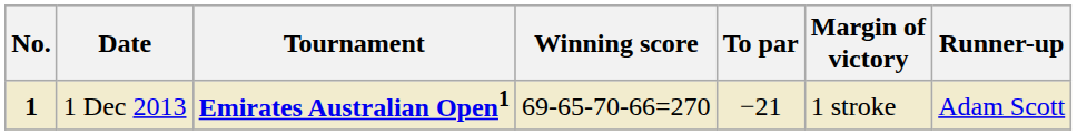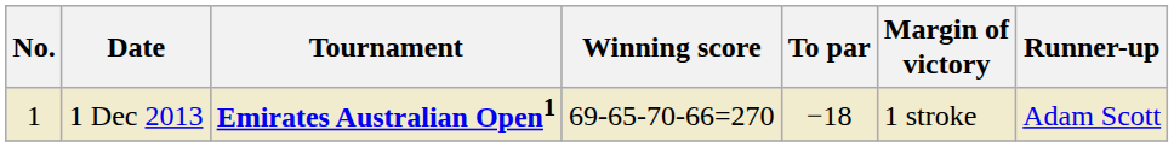1 Dec 2013 | No.: bold -> normal
1 Dec 2013 | To par: −21 -> −18
